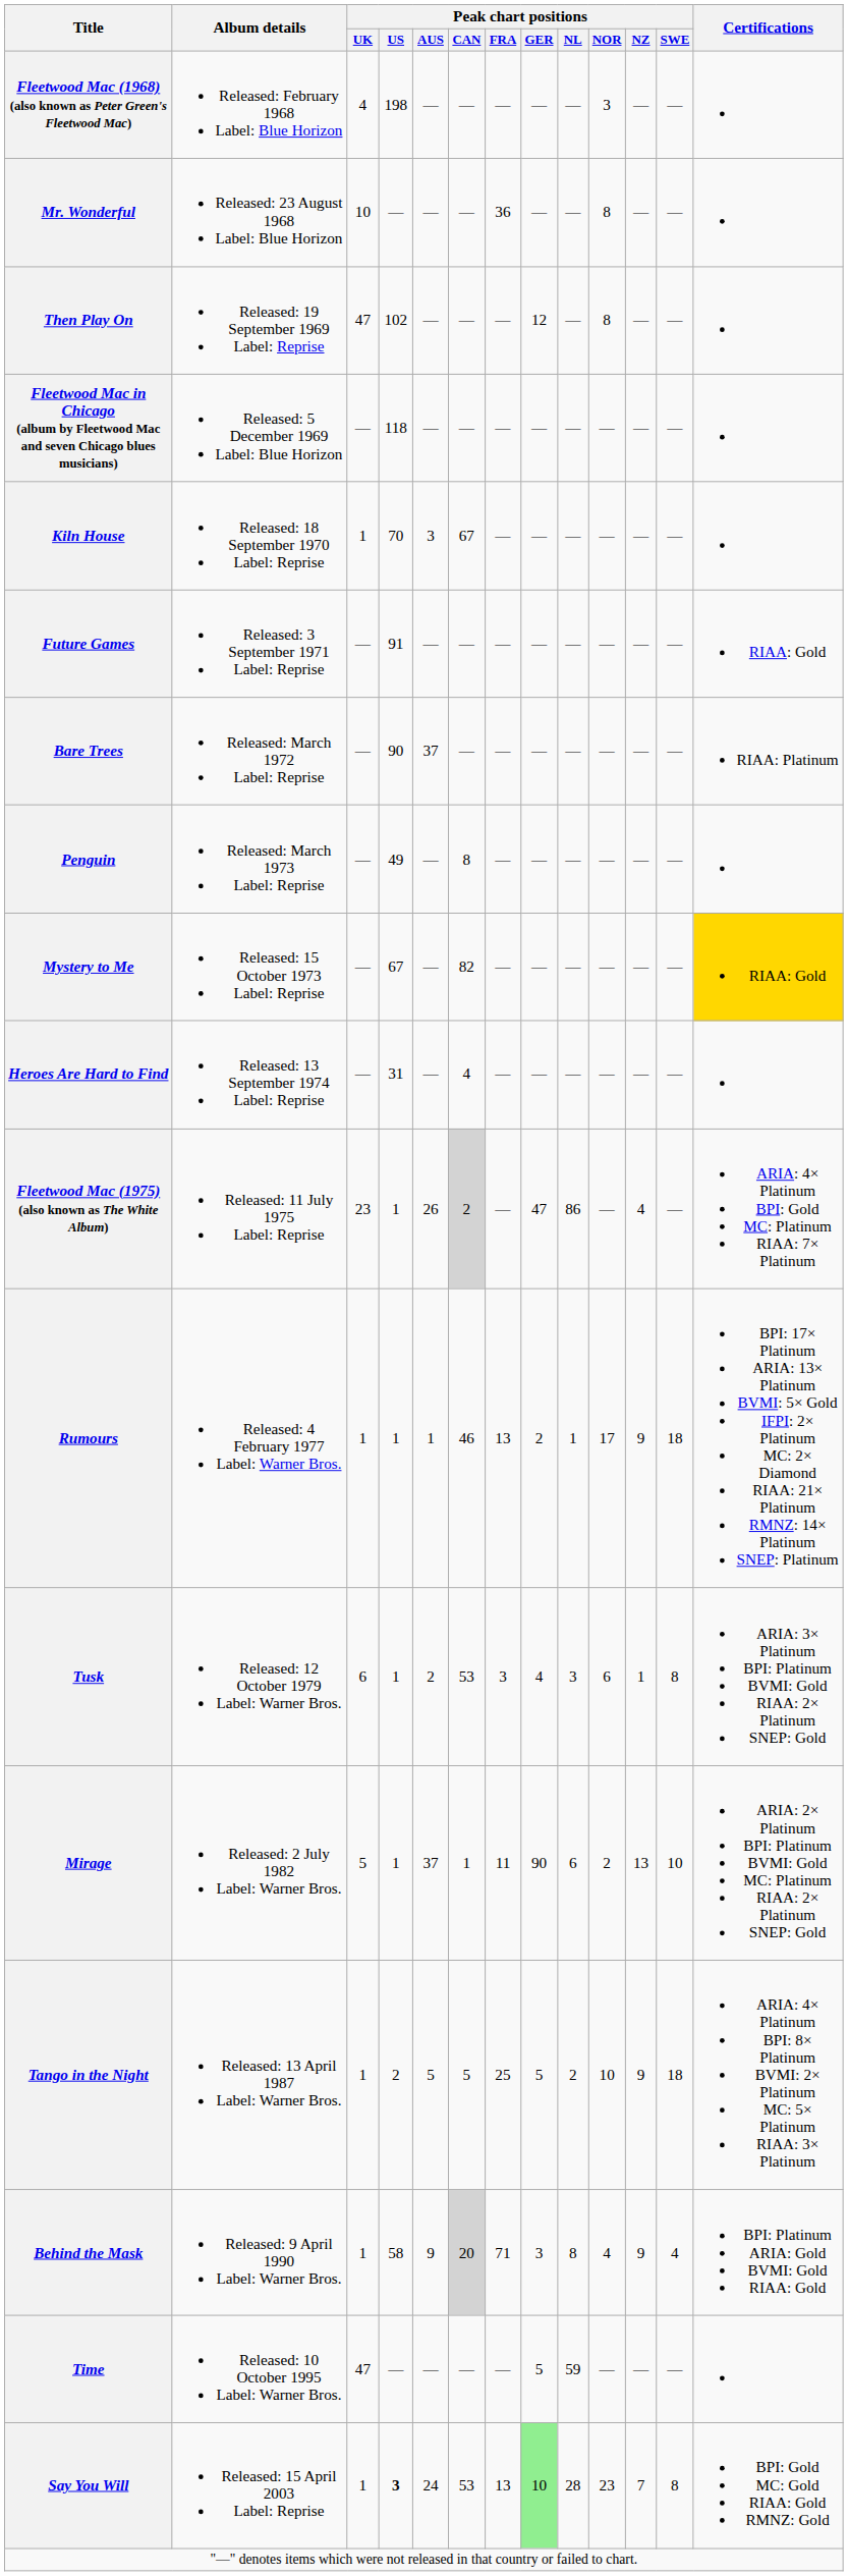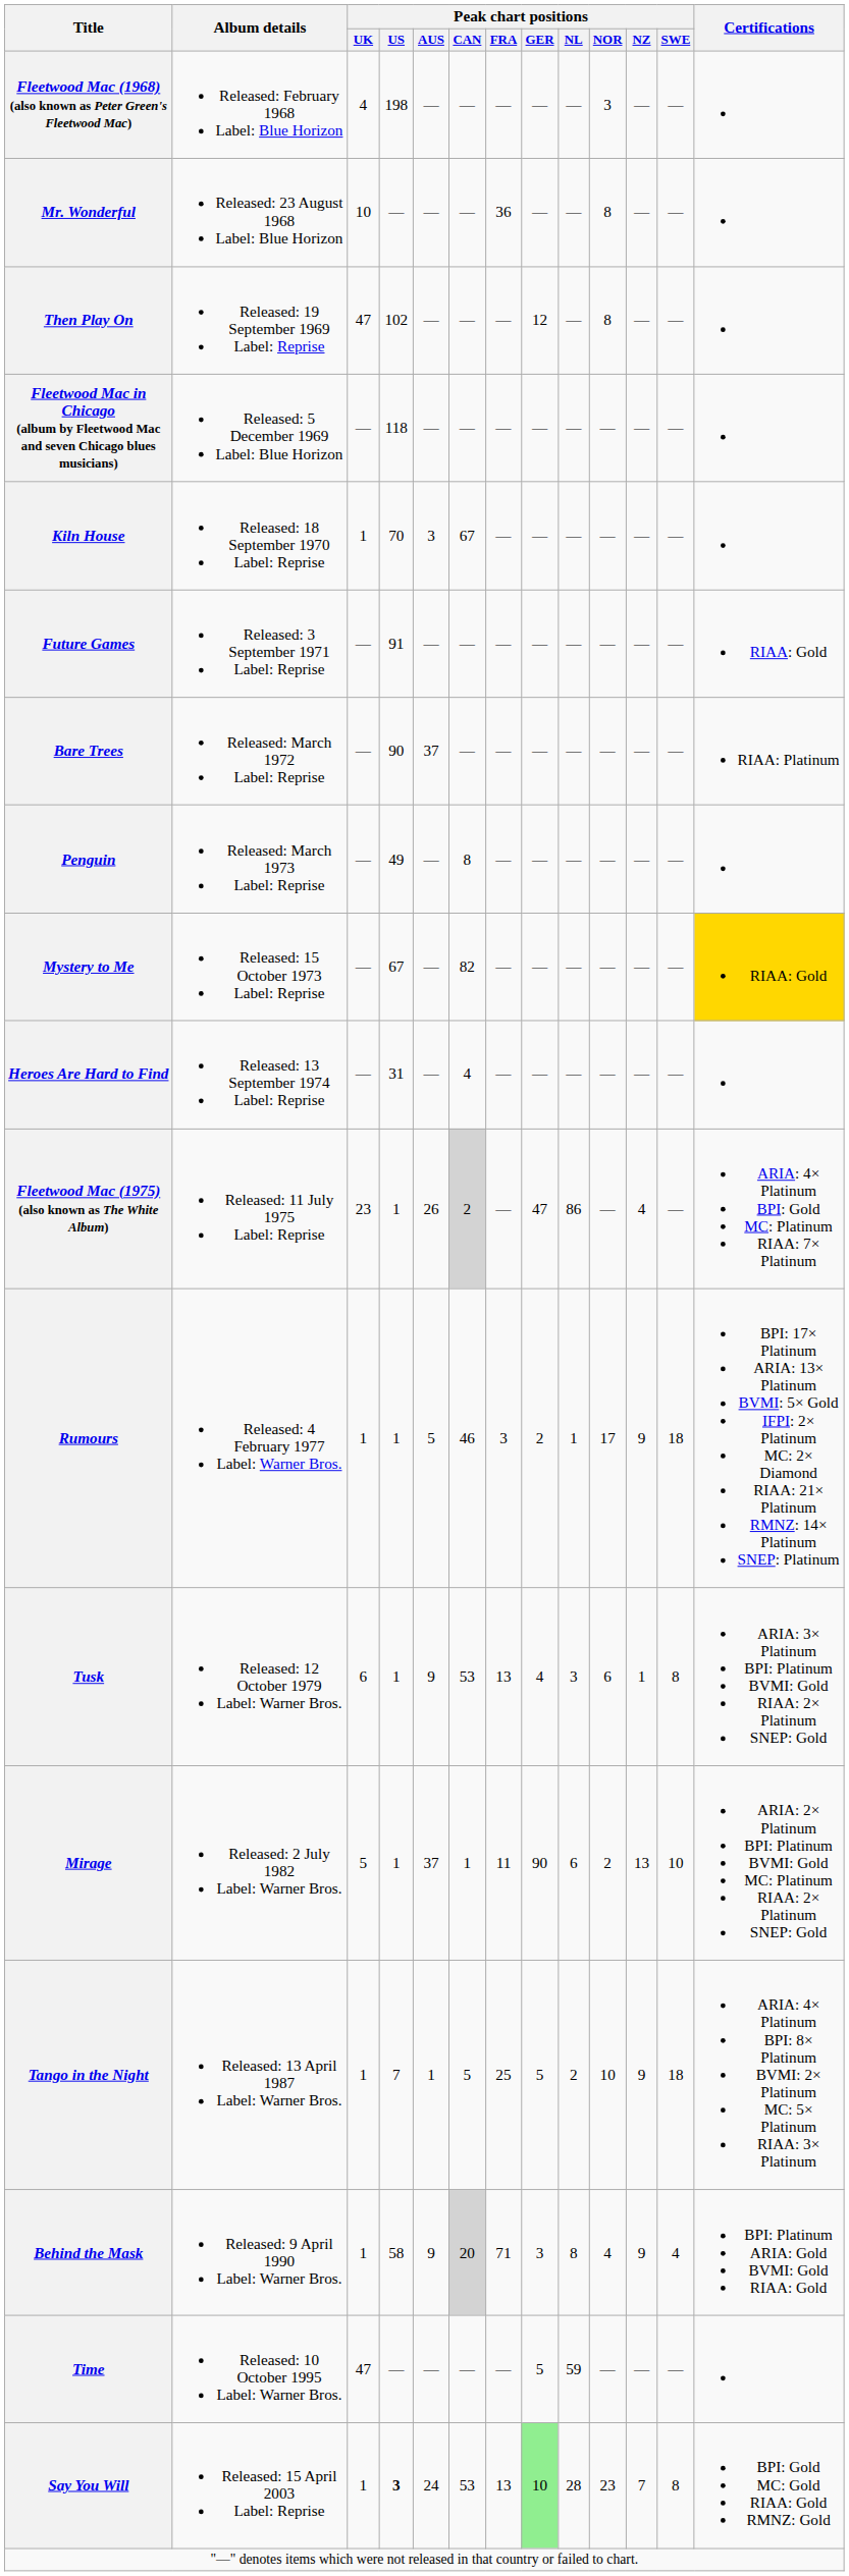Rumours | Peak chart positions / AUS: 1 -> 5
Rumours | Peak chart positions / FRA: 13 -> 3
Tusk | Peak chart positions / AUS: 2 -> 9
Tusk | Peak chart positions / FRA: 3 -> 13
Tango in the Night | Peak chart positions / US: 2 -> 7
Tango in the Night | Peak chart positions / AUS: 5 -> 1
